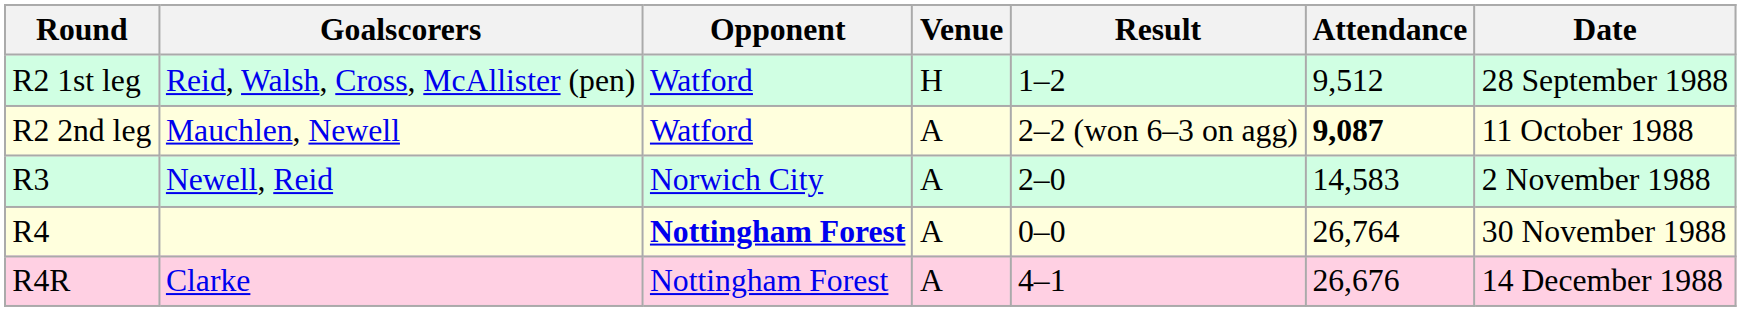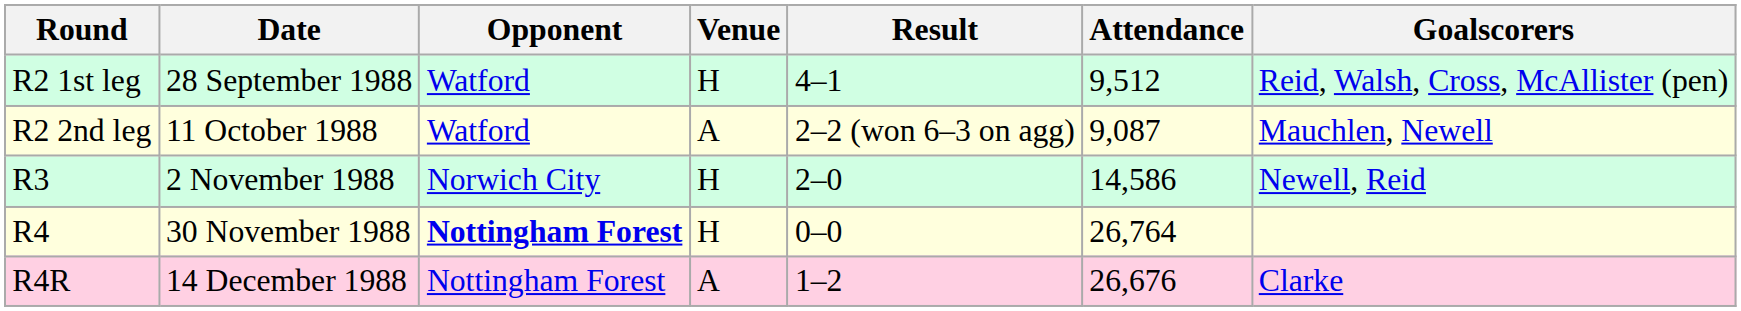columns swapped: Date <-> Goalscorers
R2 1st leg | Result: 1–2 -> 4–1
R2 2nd leg | Attendance: bold -> normal
R3 | Venue: A -> H
R3 | Attendance: 14,583 -> 14,586
R4 | Venue: A -> H
R4R | Result: 4–1 -> 1–2
